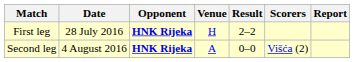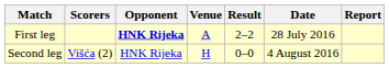columns swapped: Date <-> Scorers
First leg | Venue: H -> A
Second leg | Opponent: bold -> normal
Second leg | Venue: A -> H
